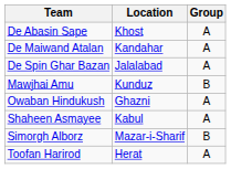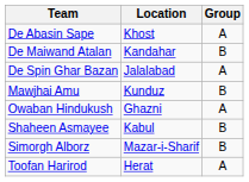De Maiwand Atalan | Group: A -> B
Shaheen Asmayee | Group: A -> B
